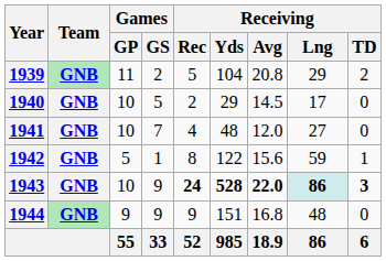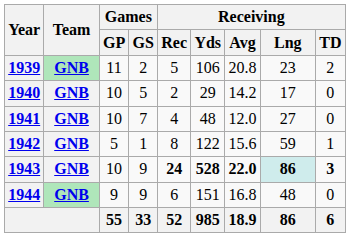1939 | Receiving / Yds: 104 -> 106
1939 | Receiving / Lng: 29 -> 23
1940 | Receiving / Avg: 14.5 -> 14.2
1944 | Receiving / Rec: 9 -> 6
